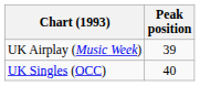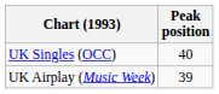rows swapped: UK Singles (OCC) <-> UK Airplay (Music Week)
